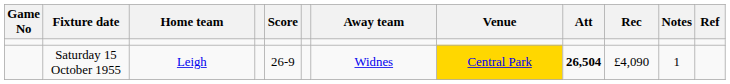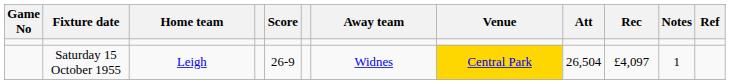Saturday 15 October 1955 | Att: bold -> normal
Saturday 15 October 1955 | Rec: £4,090 -> £4,097
